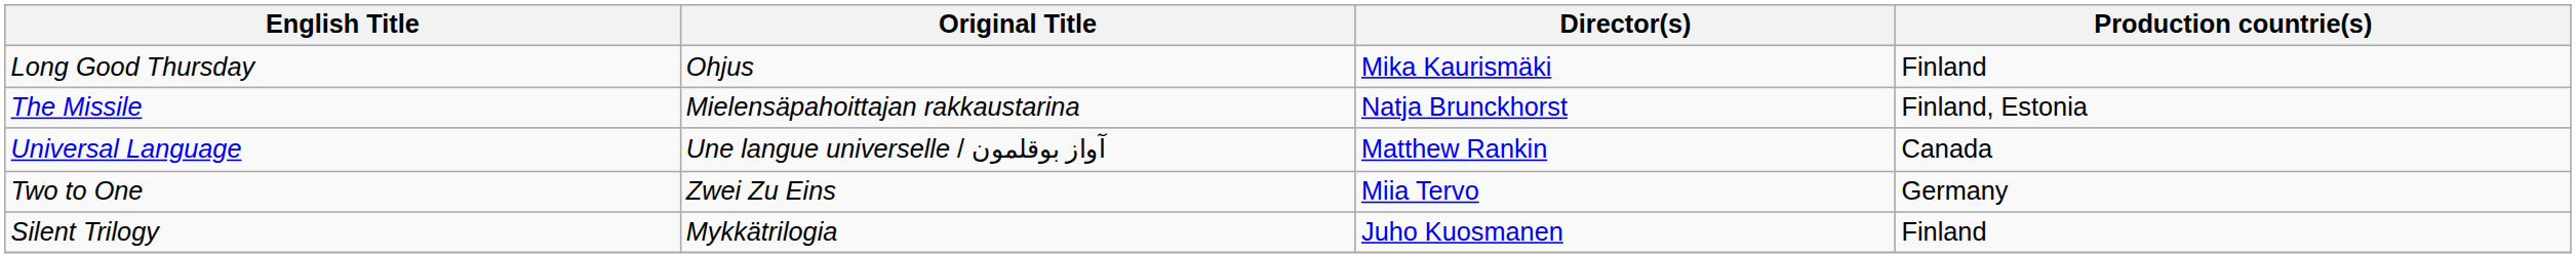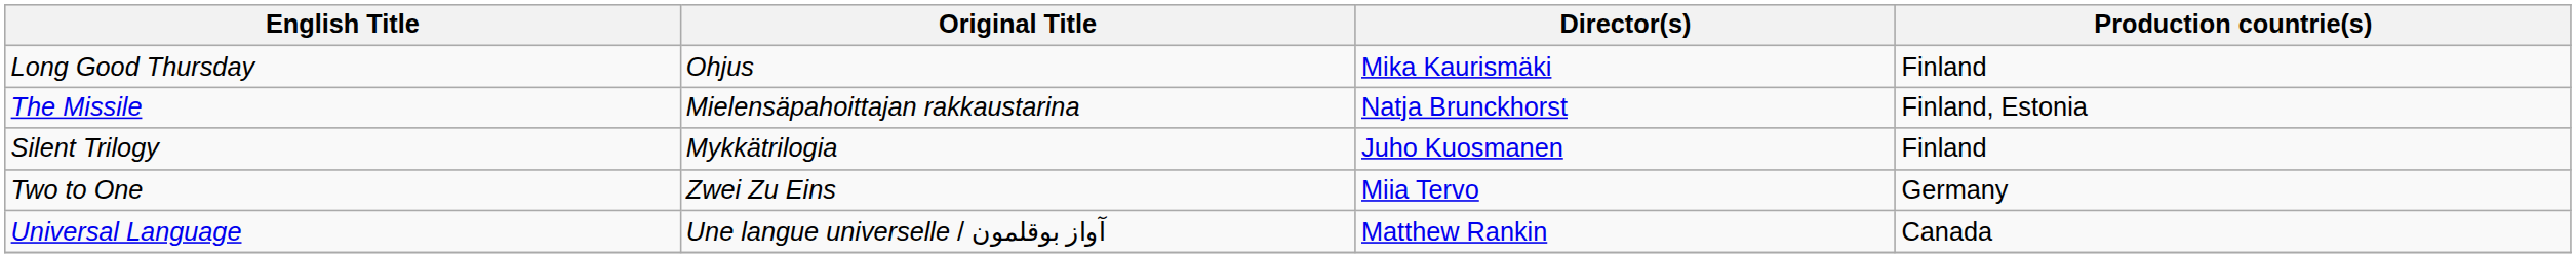rows swapped: Silent Trilogy <-> Universal Language
